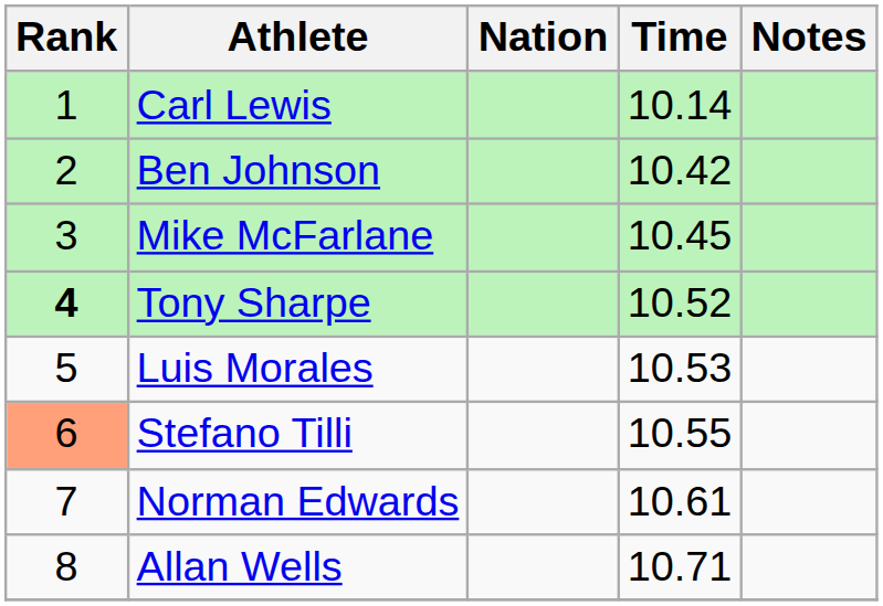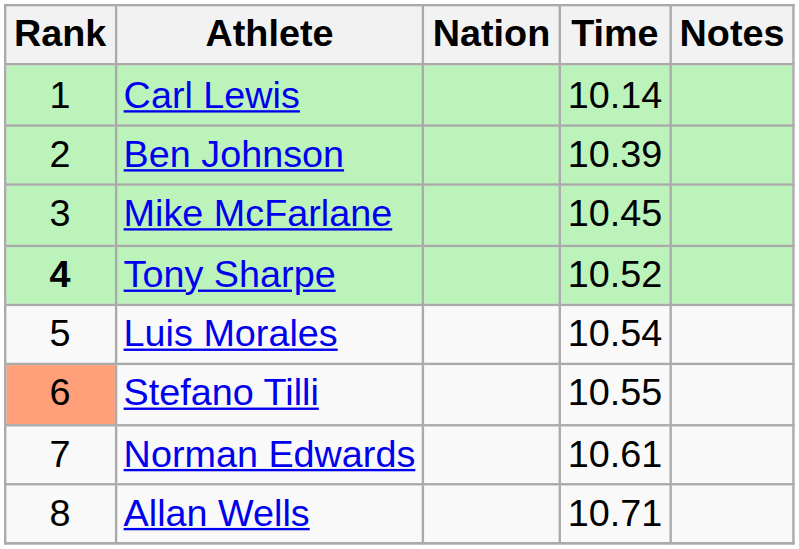Ben Johnson | Time: 10.42 -> 10.39
Luis Morales | Time: 10.53 -> 10.54
